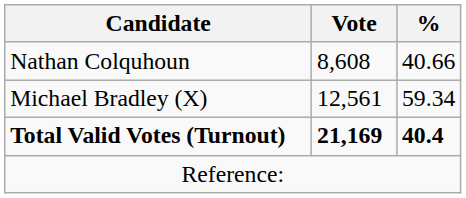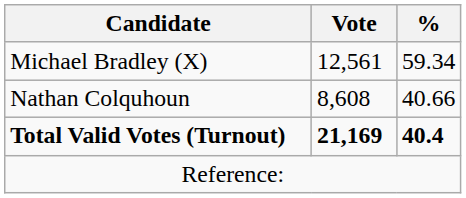rows swapped: Michael Bradley (X) <-> Nathan Colquhoun
